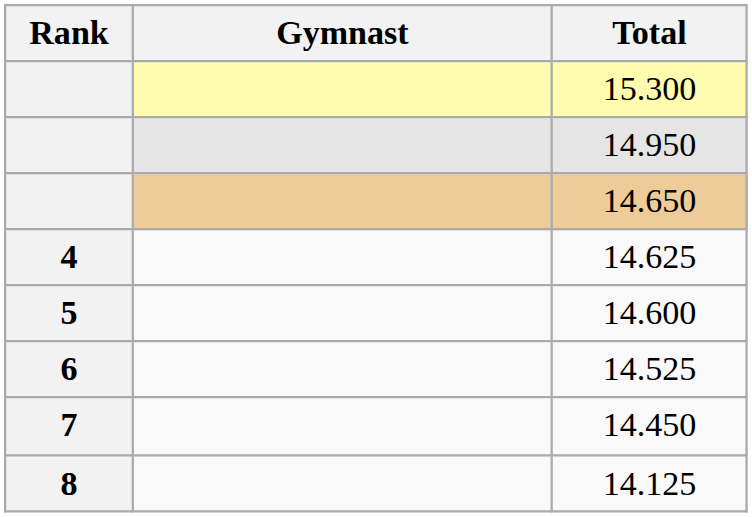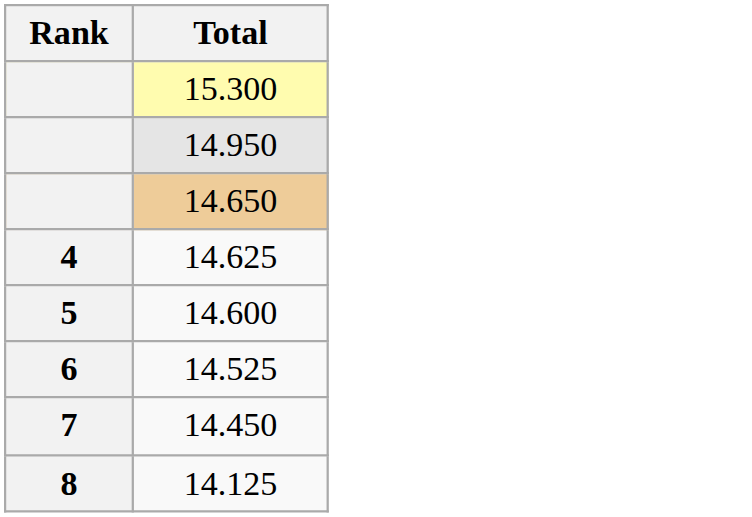- column: Gymnast
